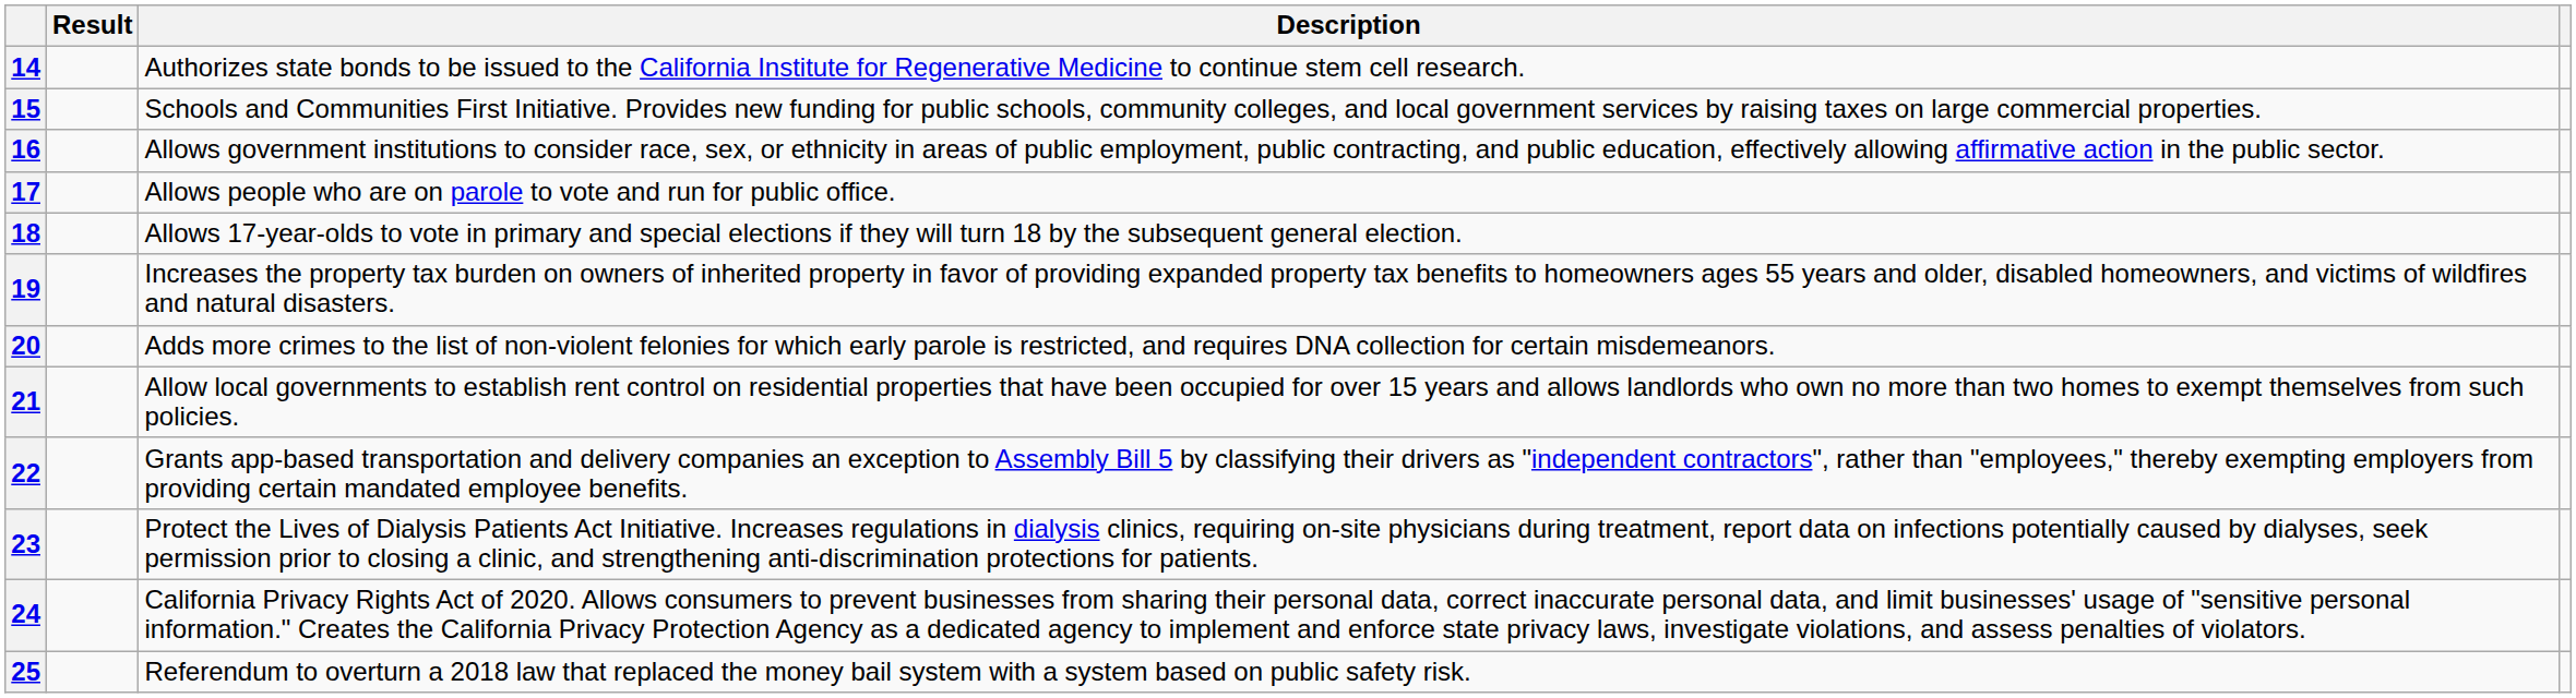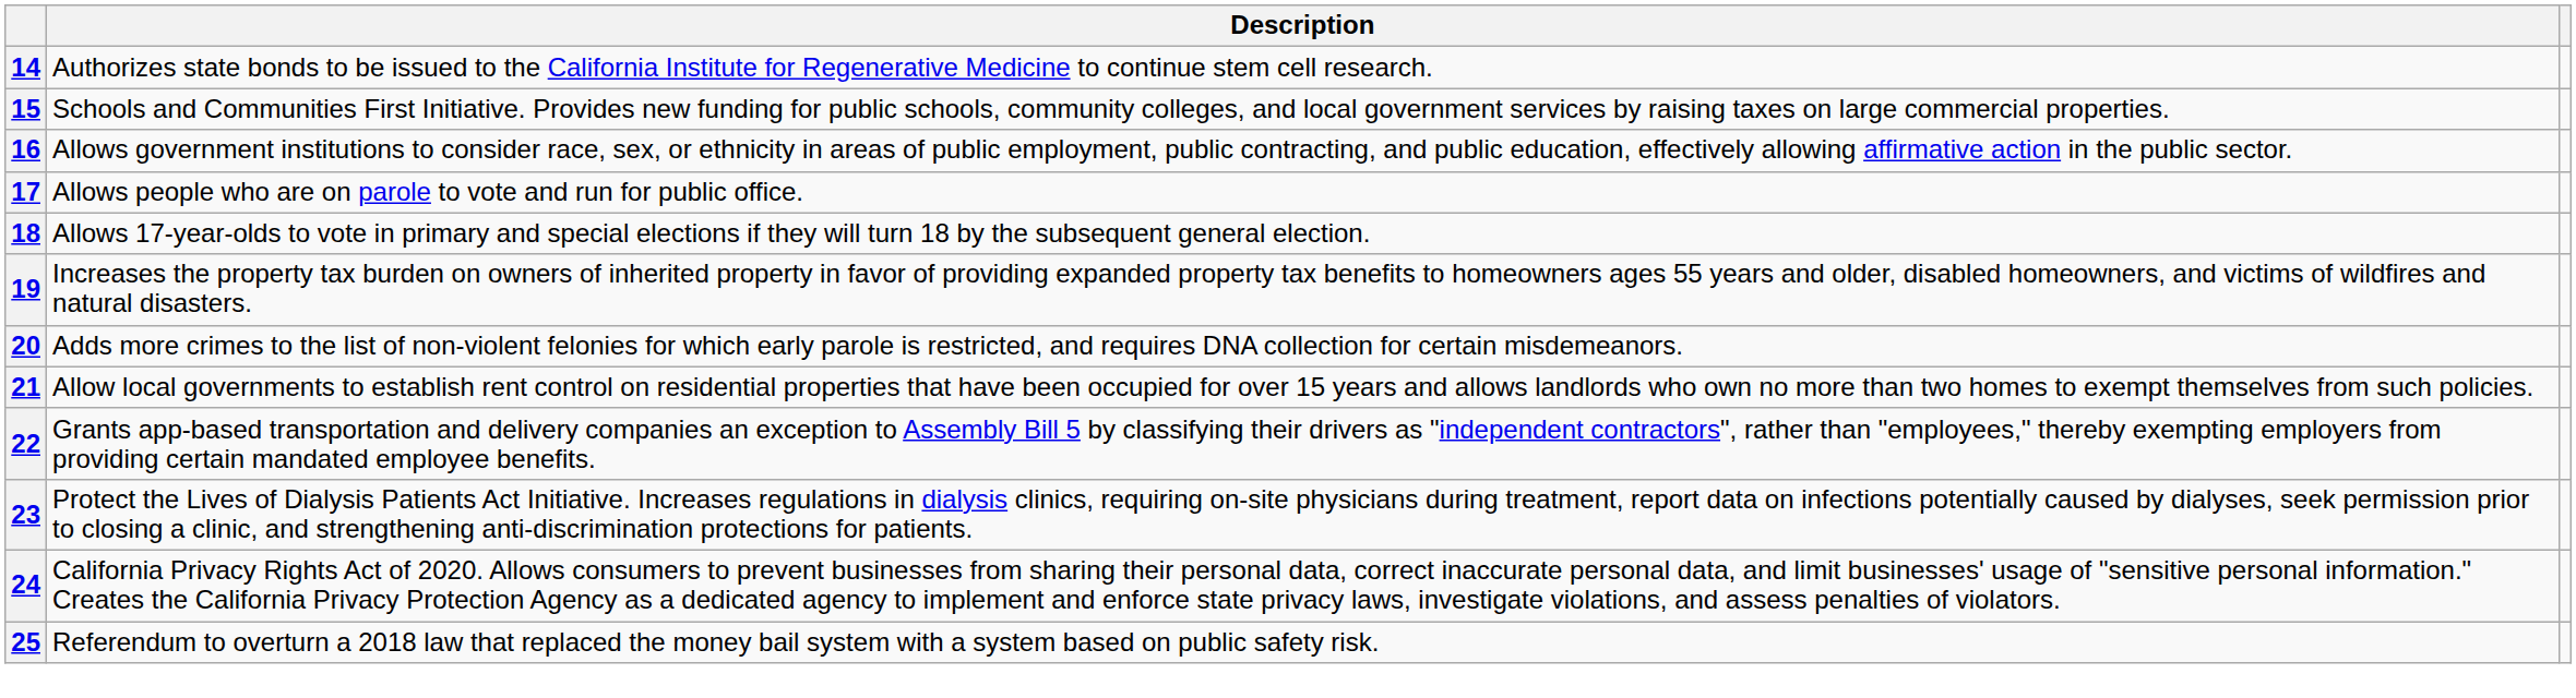- column: Result
